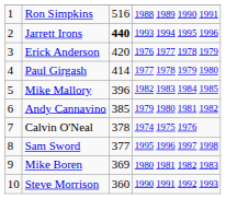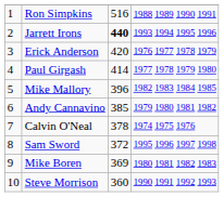Sam Sword | column 3: 377 -> 372
